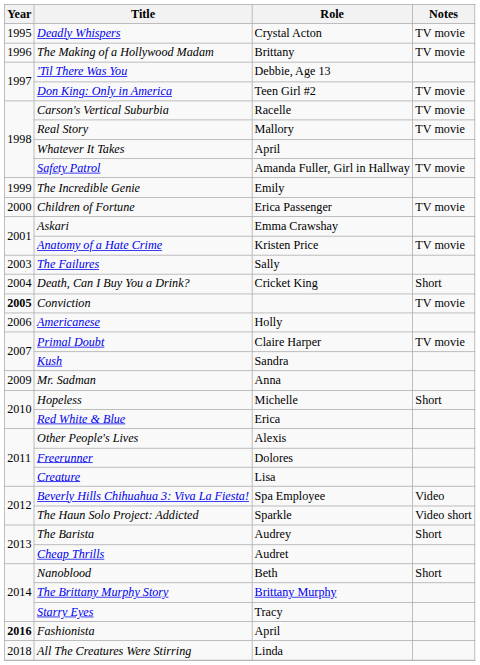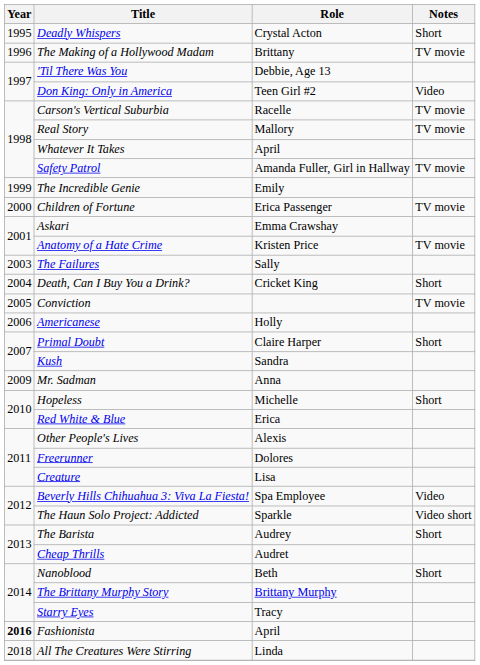Deadly Whispers | Notes: TV movie -> Short
Don King: Only in America | Notes: TV movie -> Video
Conviction | Year: bold -> normal
Primal Doubt | Notes: TV movie -> Short
